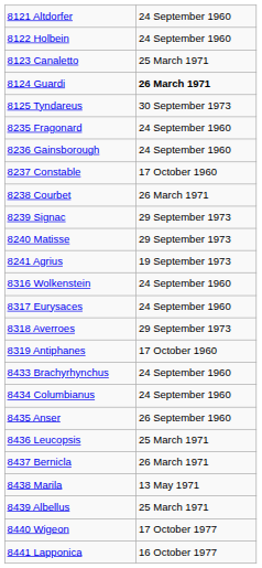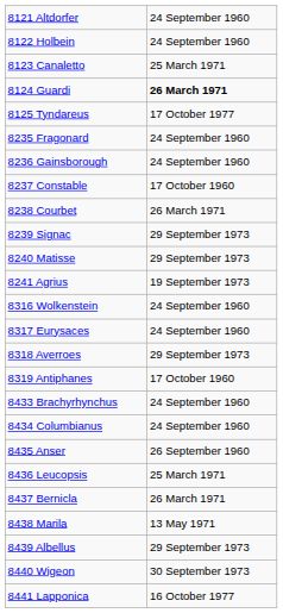8125 Tyndareus | column 2: 30 September 1973 -> 17 October 1977
8439 Albellus | column 2: 25 March 1971 -> 29 September 1973
8440 Wigeon | column 2: 17 October 1977 -> 30 September 1973
